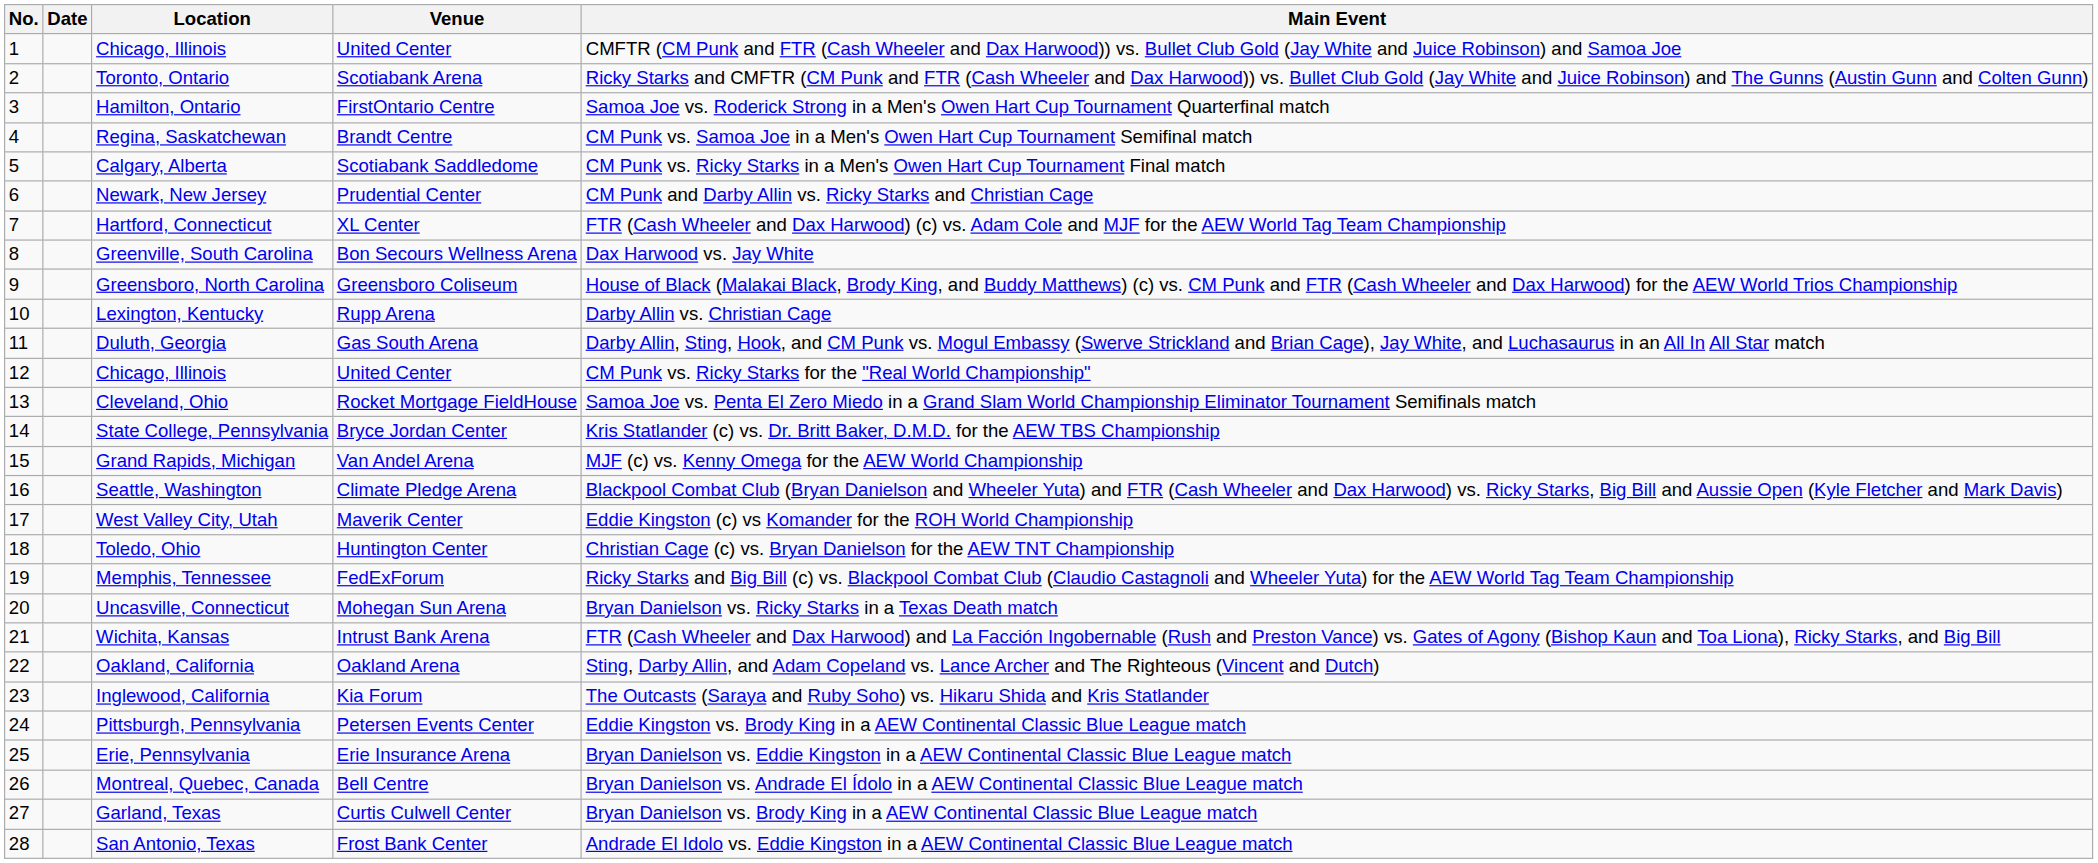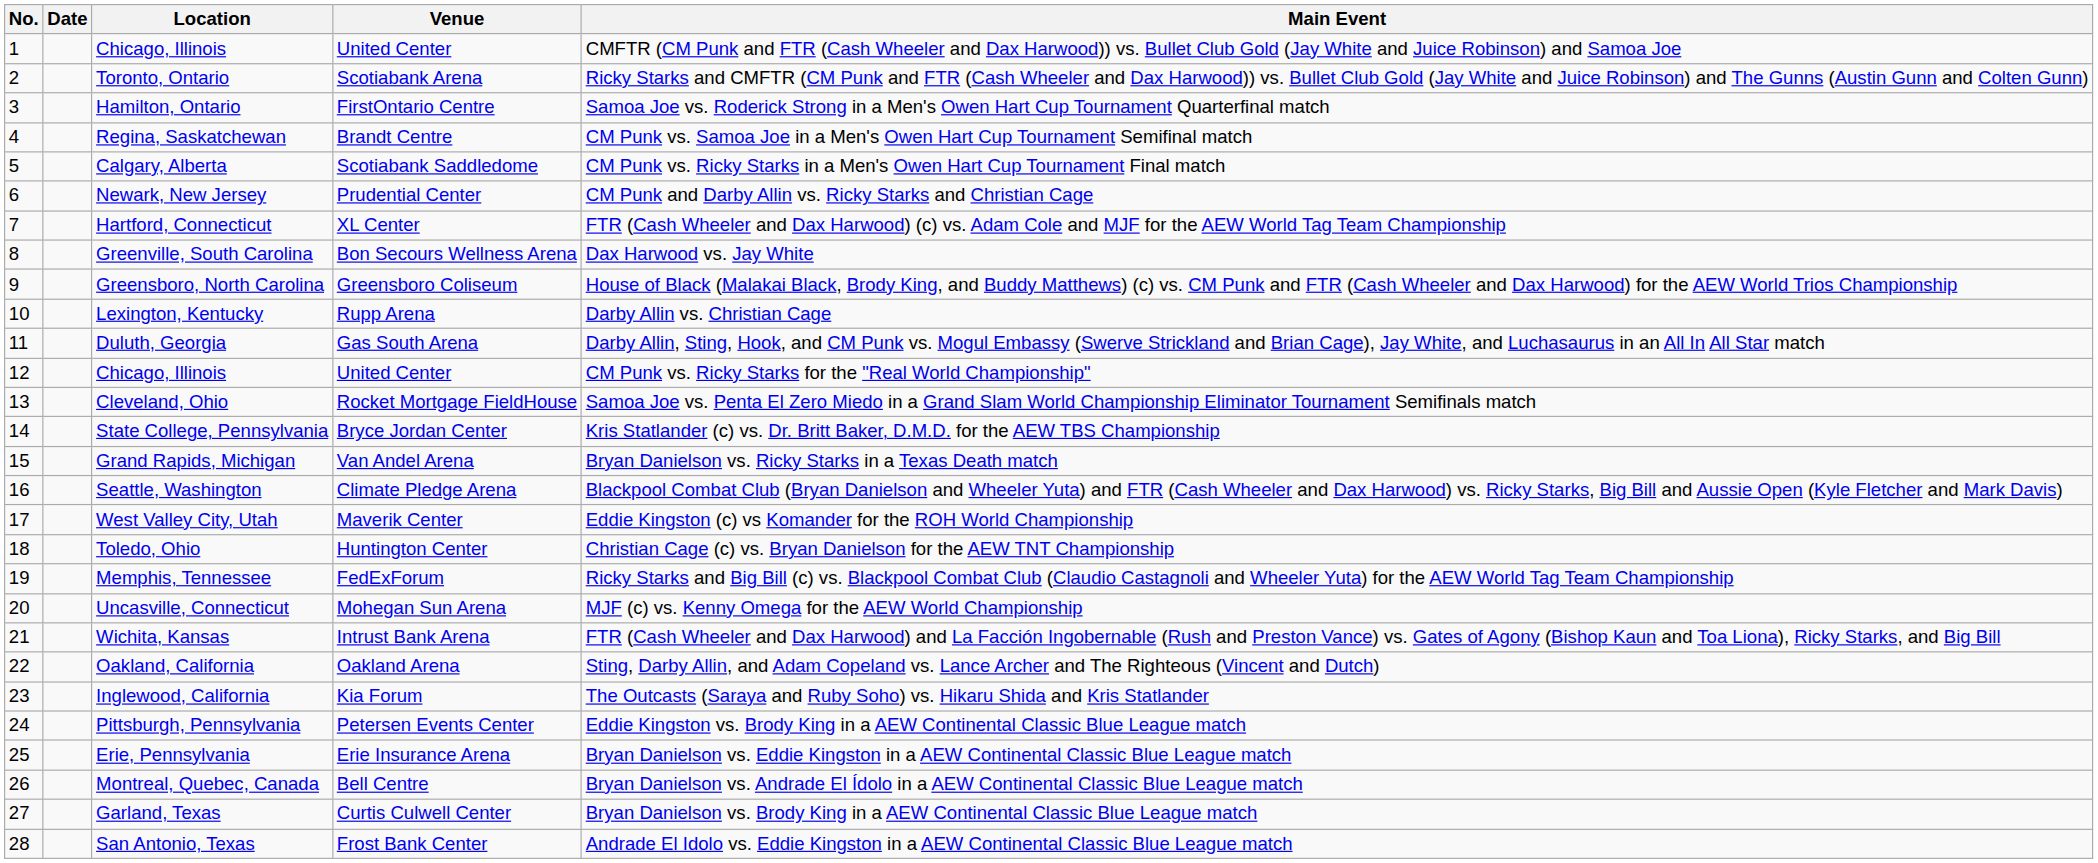Grand Rapids, Michigan | Main Event: MJF (c) vs. Kenny Omega for the AEW World Championship -> Bryan Danielson vs. Ricky Starks in a Texas Death match
Uncasville, Connecticut | Main Event: Bryan Danielson vs. Ricky Starks in a Texas Death match -> MJF (c) vs. Kenny Omega for the AEW World Championship
